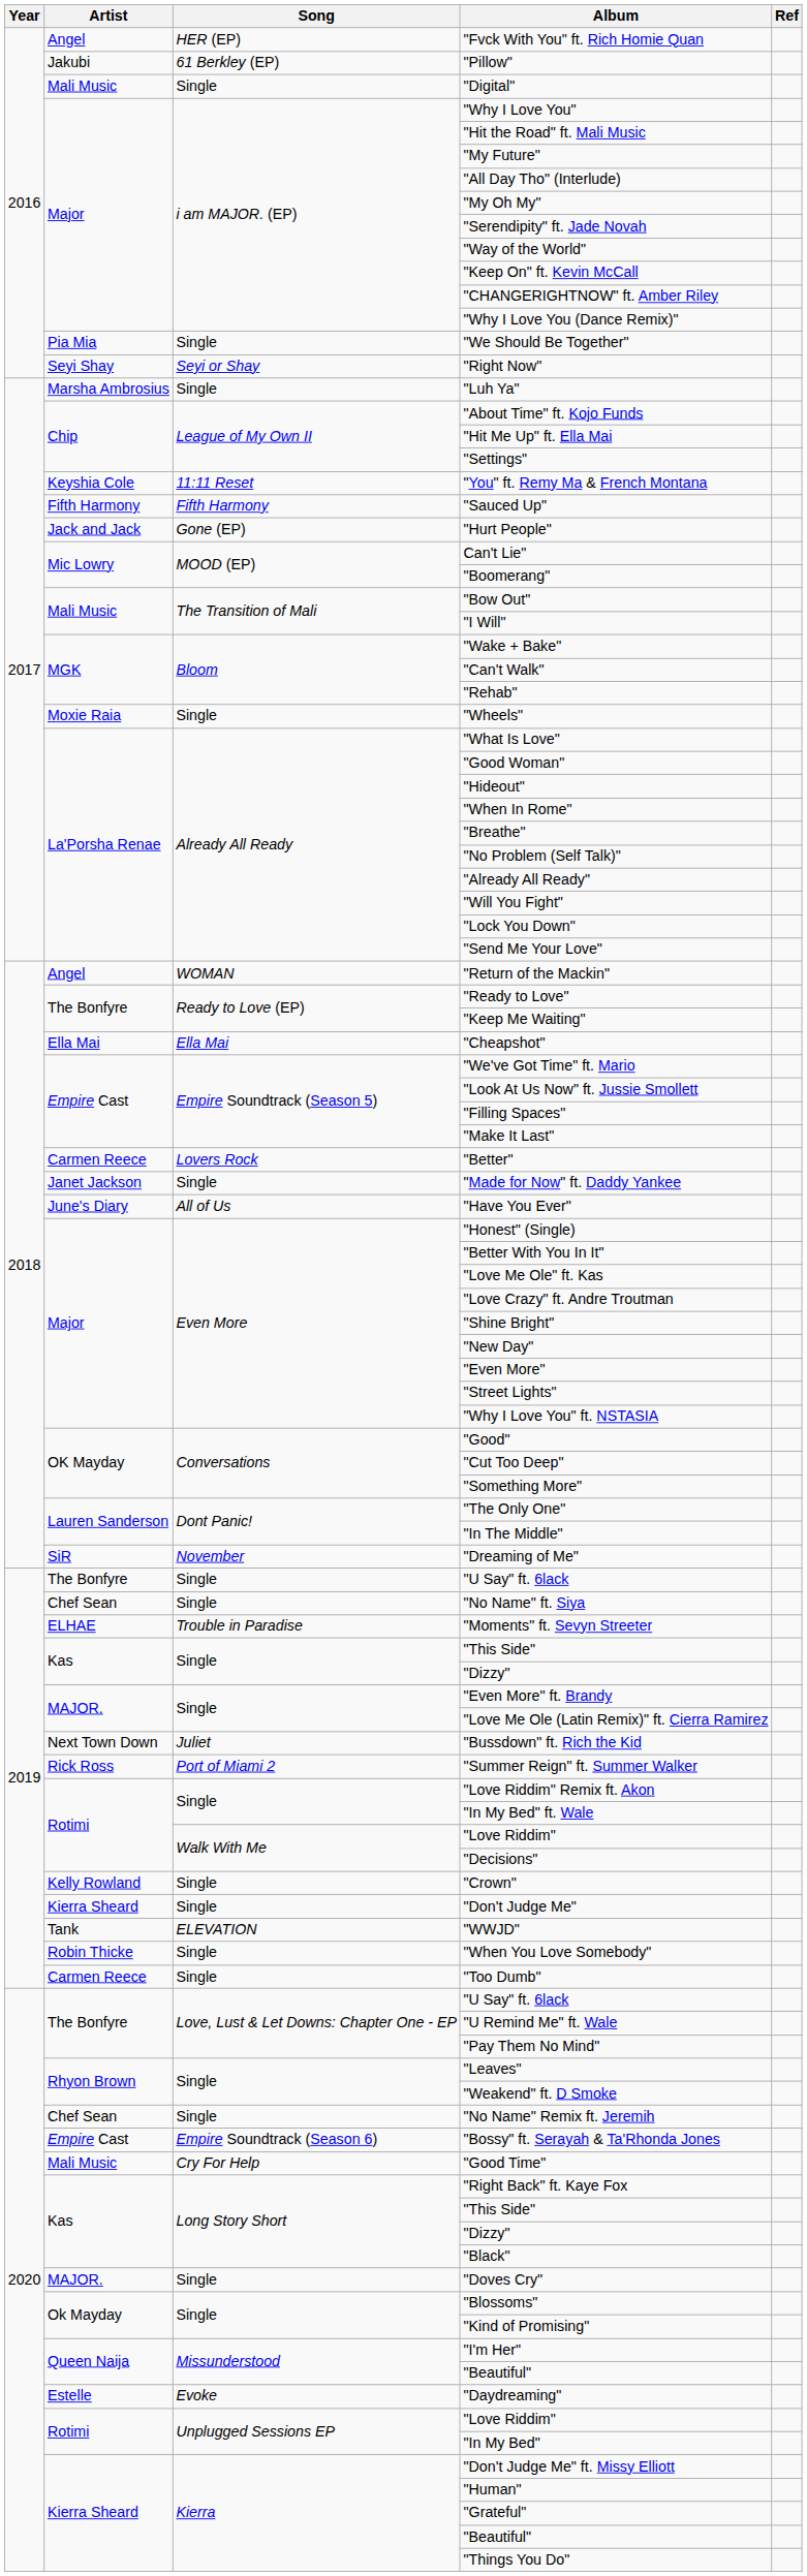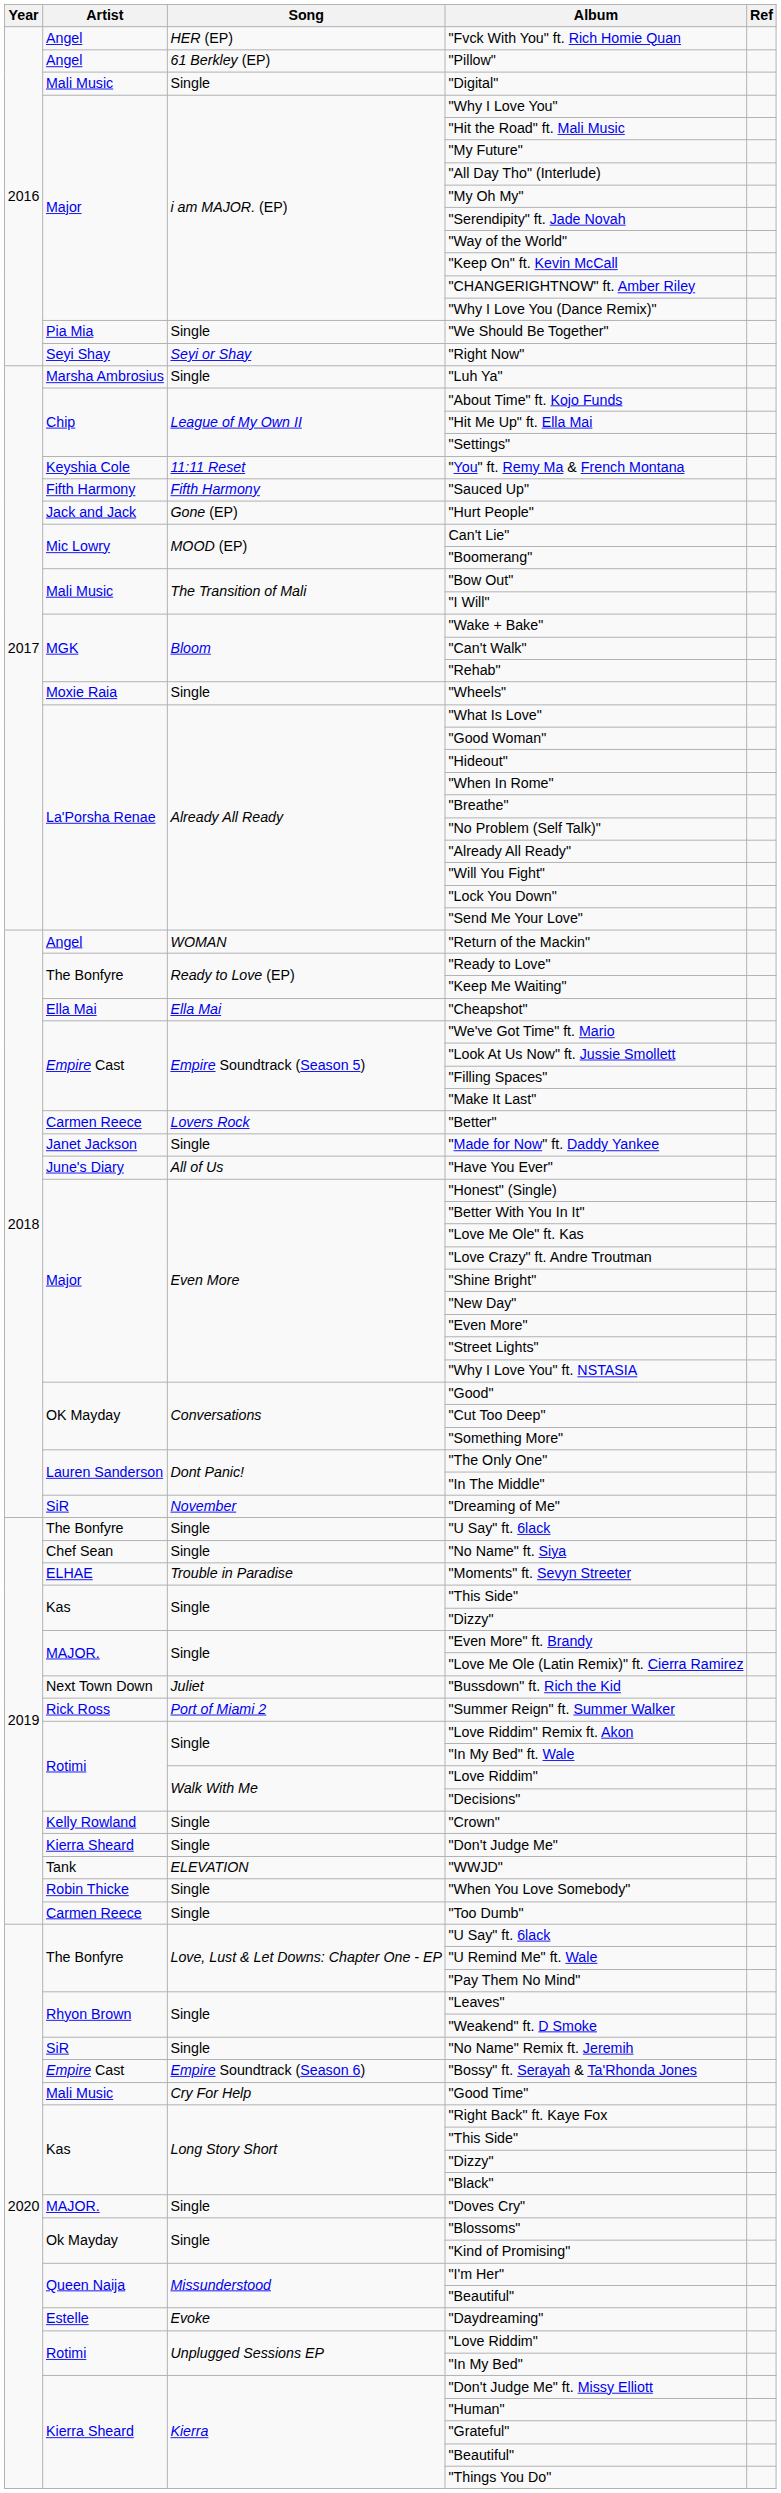"Pillow" | Artist: Jakubi -> Angel
"No Name" Remix ft. Jeremih | Artist: Chef Sean -> SiR
